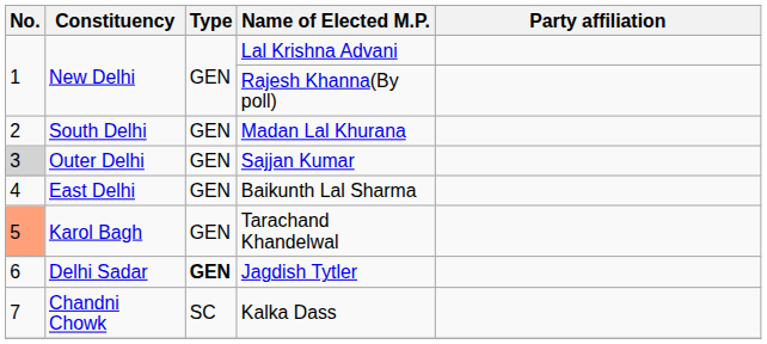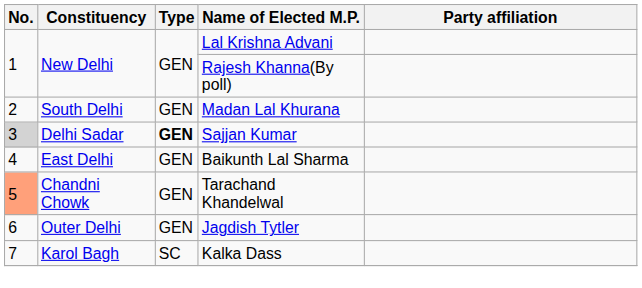Sajjan Kumar | Constituency: Outer Delhi -> Delhi Sadar
Sajjan Kumar | Type: normal -> bold
Tarachand Khandelwal | Constituency: Karol Bagh -> Chandni Chowk
Jagdish Tytler | Constituency: Delhi Sadar -> Outer Delhi
Jagdish Tytler | Type: bold -> normal
Kalka Dass | Constituency: Chandni Chowk -> Karol Bagh
